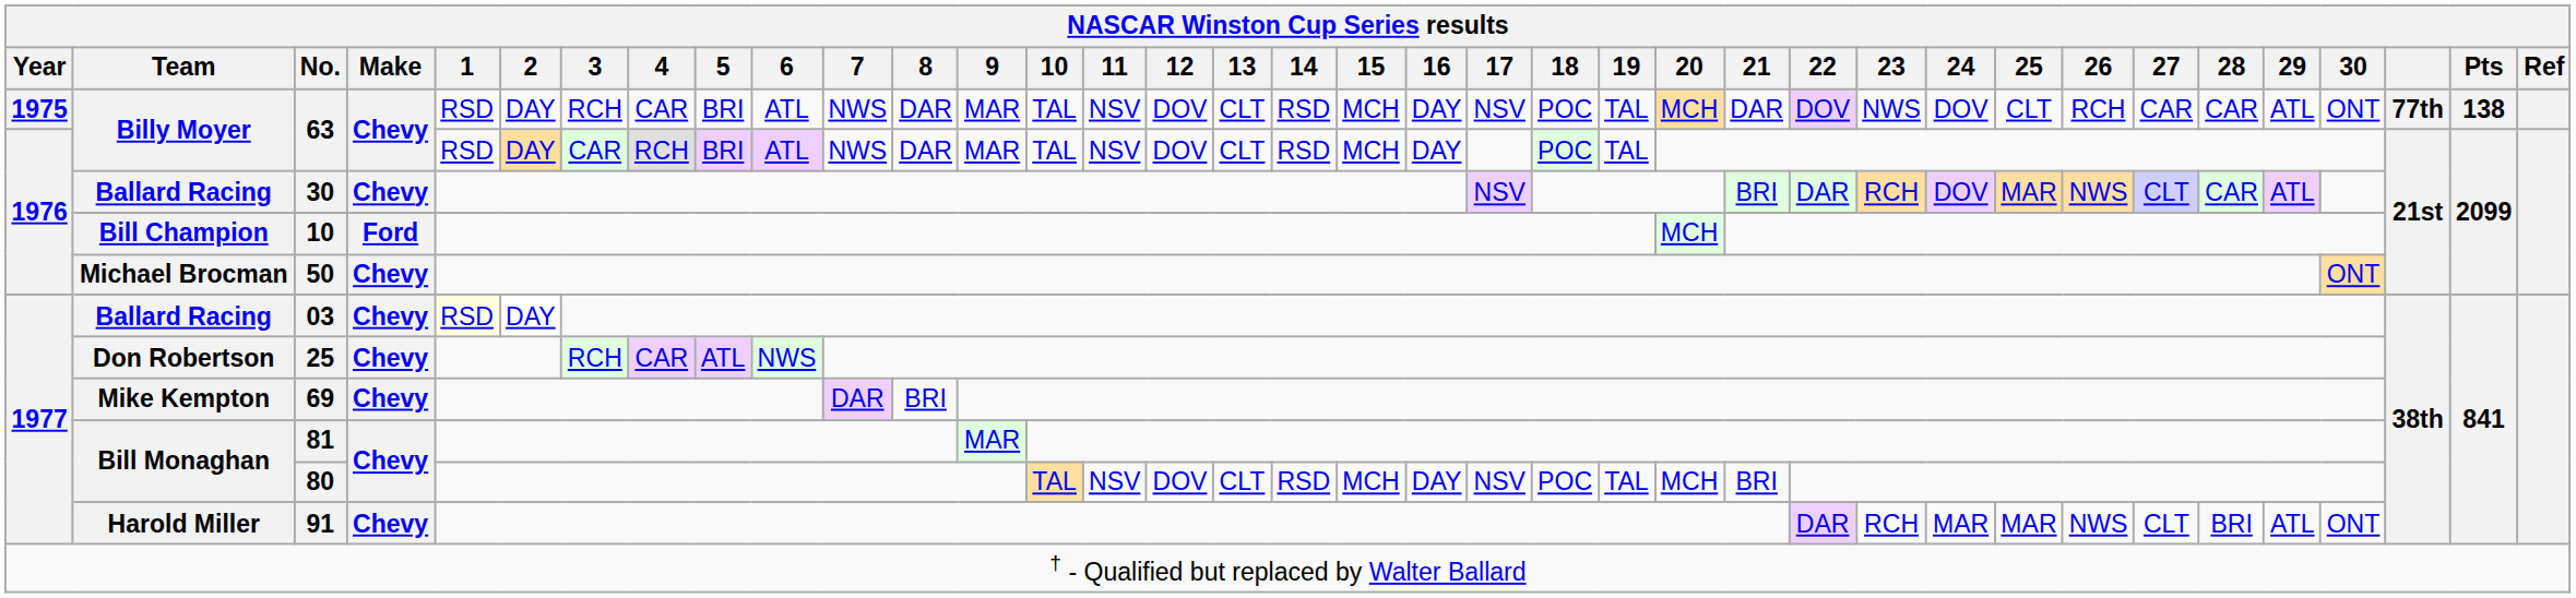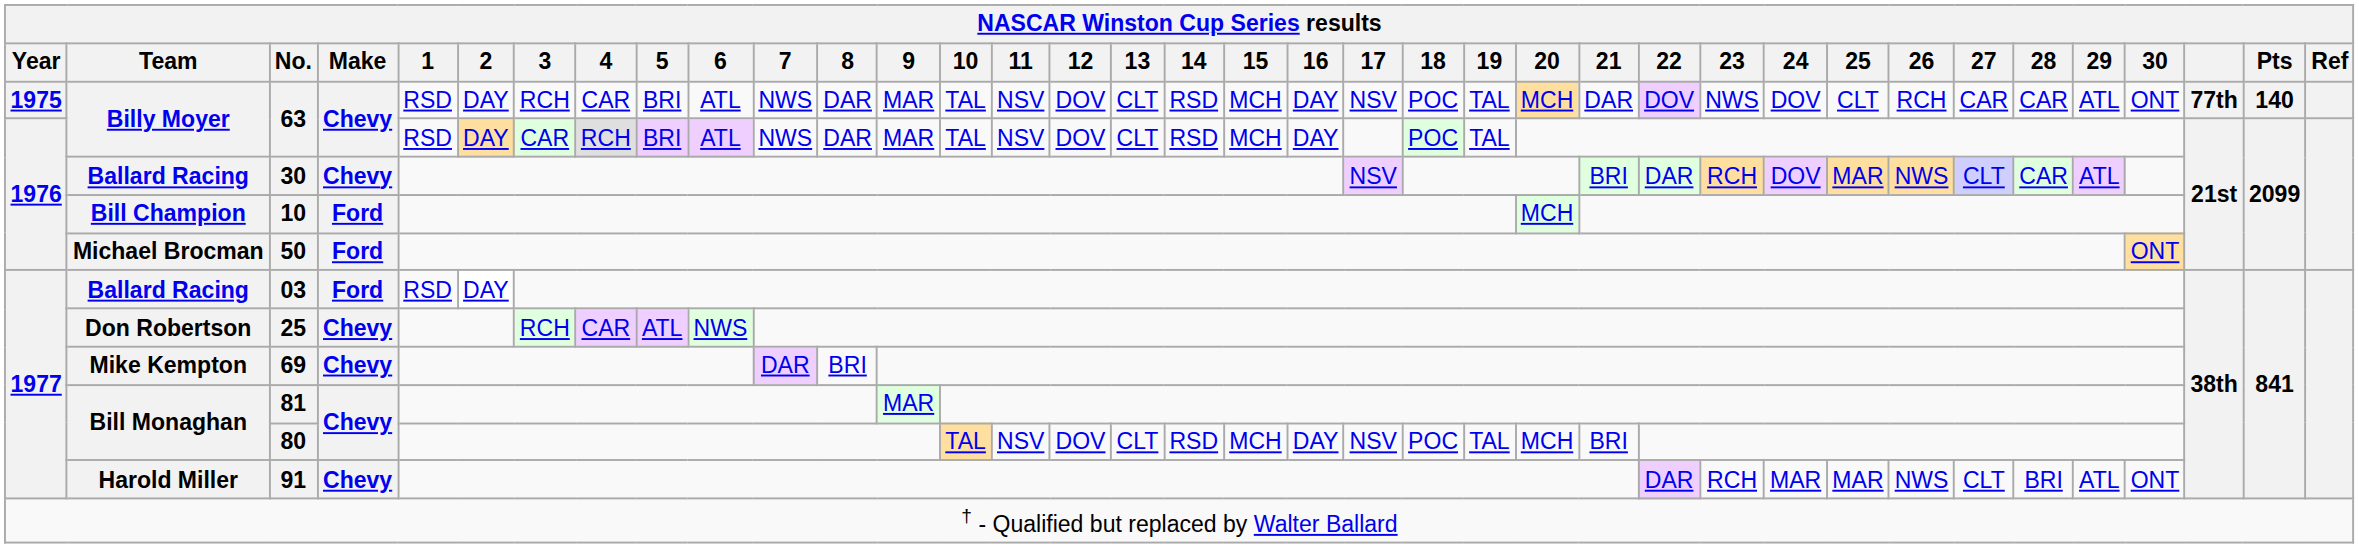1975 / 63 | NASCAR Winston Cup Series results / Pts: 138 -> 140
50 | NASCAR Winston Cup Series results / Make: Chevy -> Ford
03 | NASCAR Winston Cup Series results / Make: Chevy -> Ford
03 | NASCAR Winston Cup Series results / 1: lightyellow background -> no background
